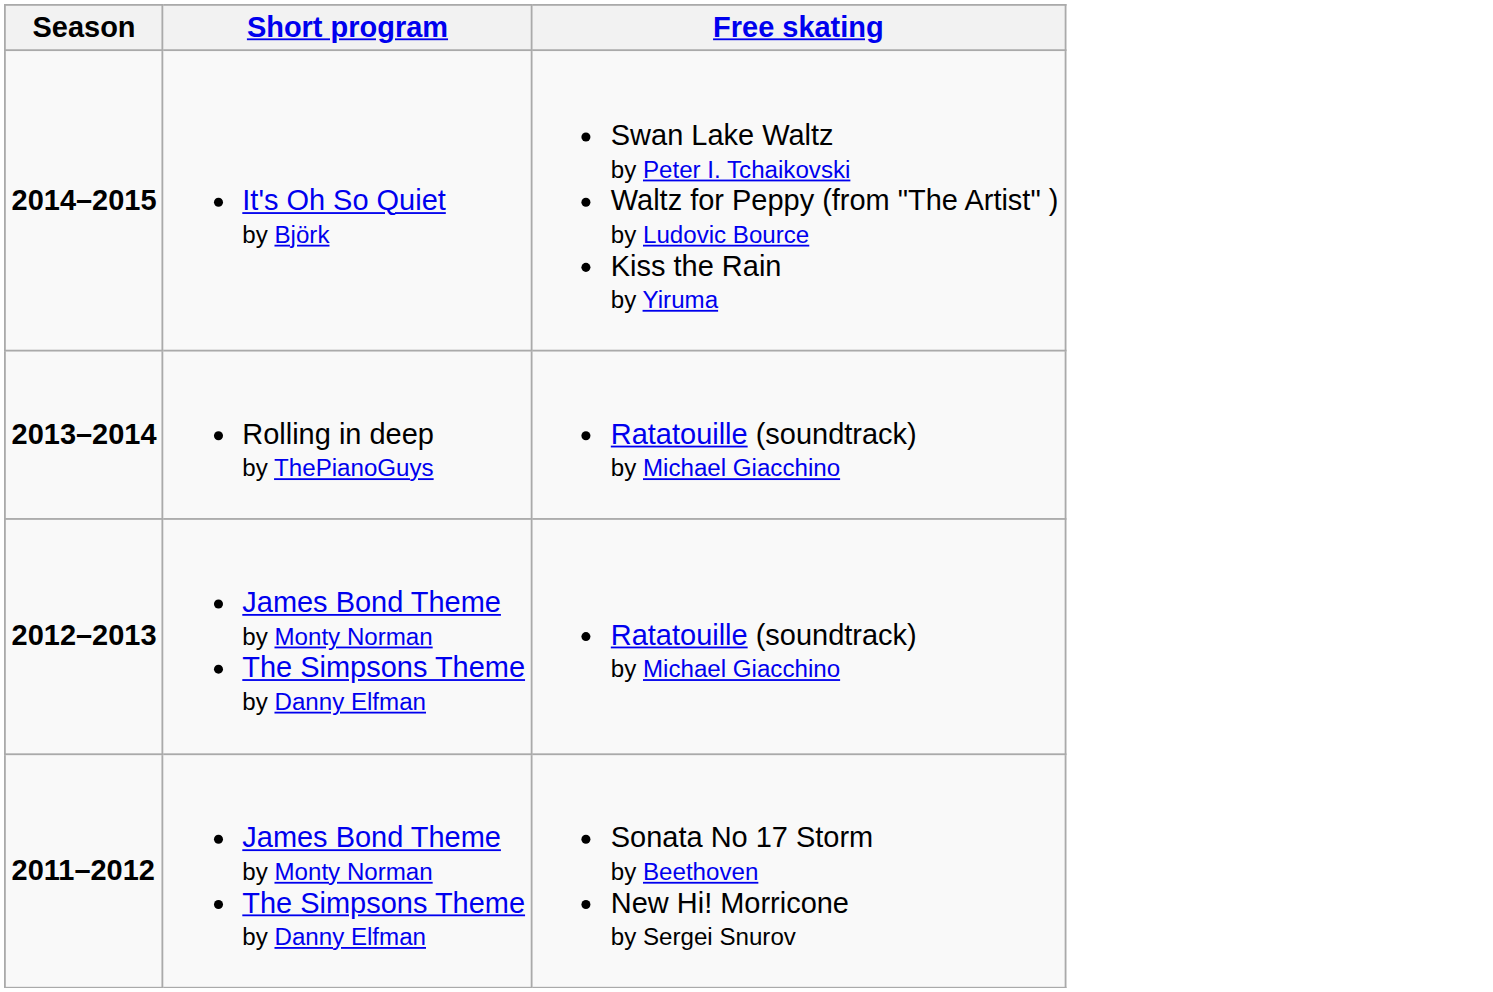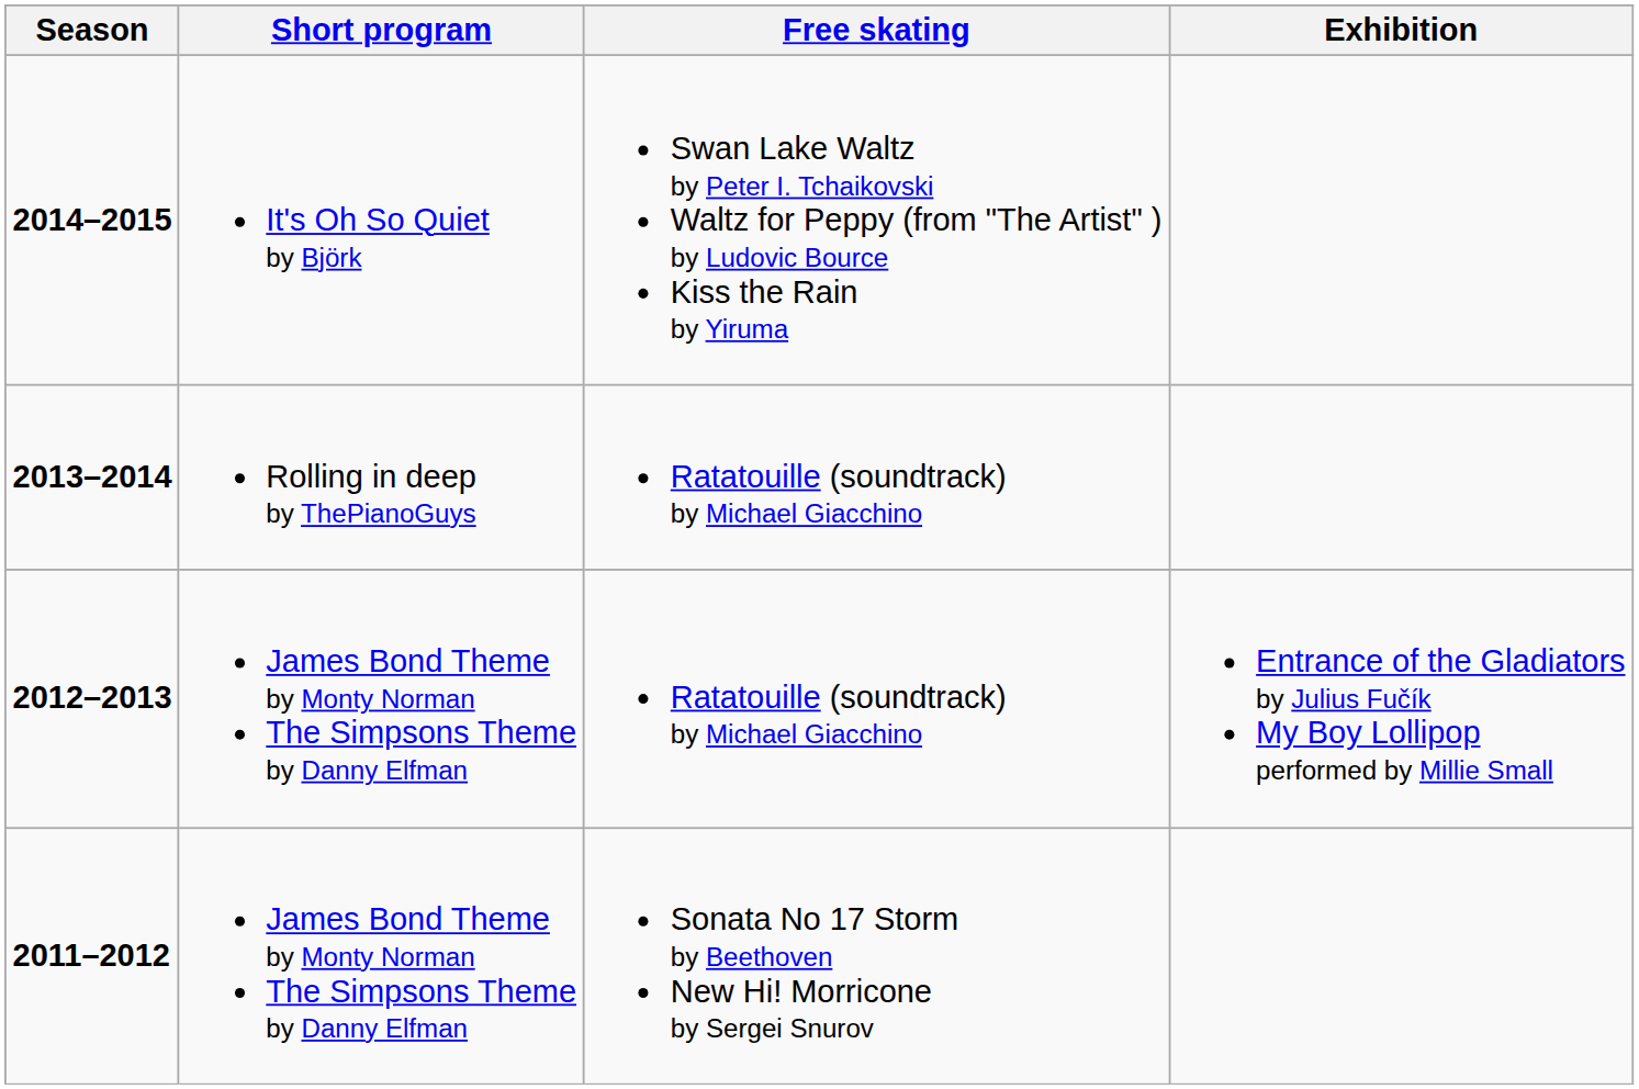+ column: Exhibition | Entrance of the Gladiators by Julius Fučík My Boy Lollipop performed by Millie Small
